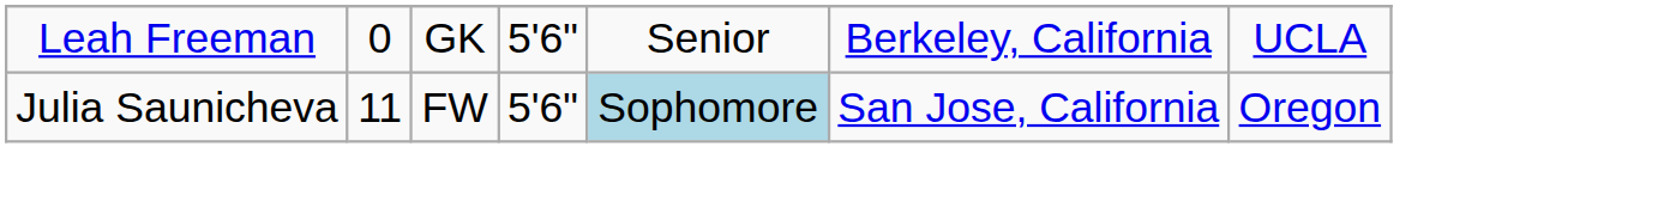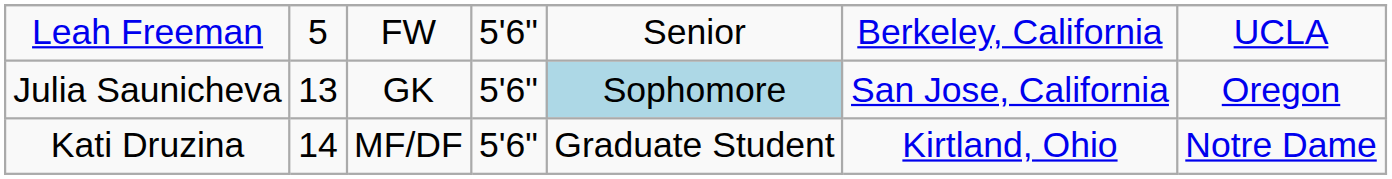Leah Freeman | column 2: 0 -> 5
Leah Freeman | column 3: GK -> FW
Julia Saunicheva | column 2: 11 -> 13
Julia Saunicheva | column 3: FW -> GK
+ row: Kati Druzina | 14 | MF/DF | 5'6" | Graduate Student | Kirtland, Ohio | Notre Dame
